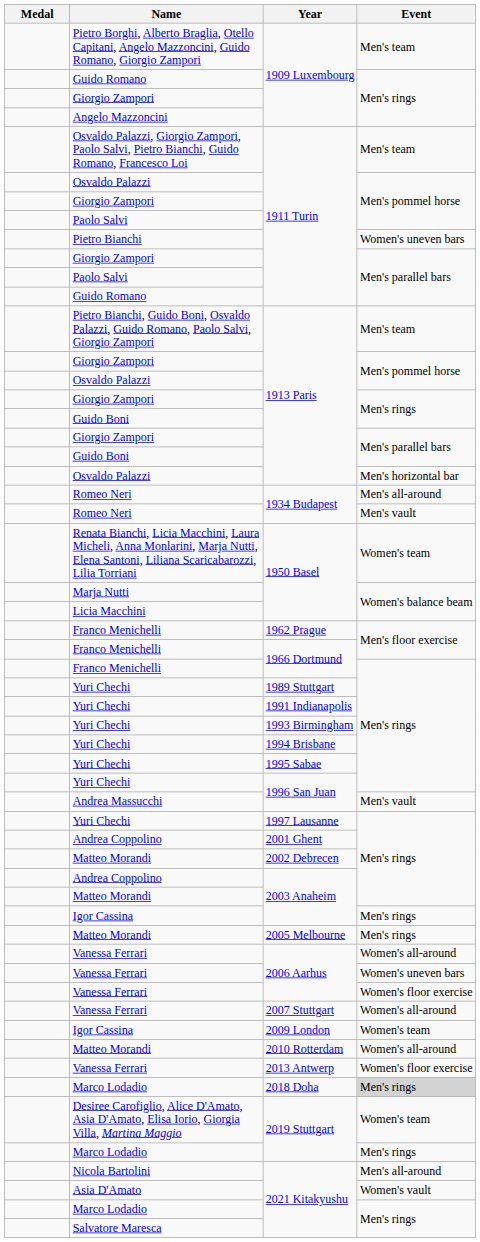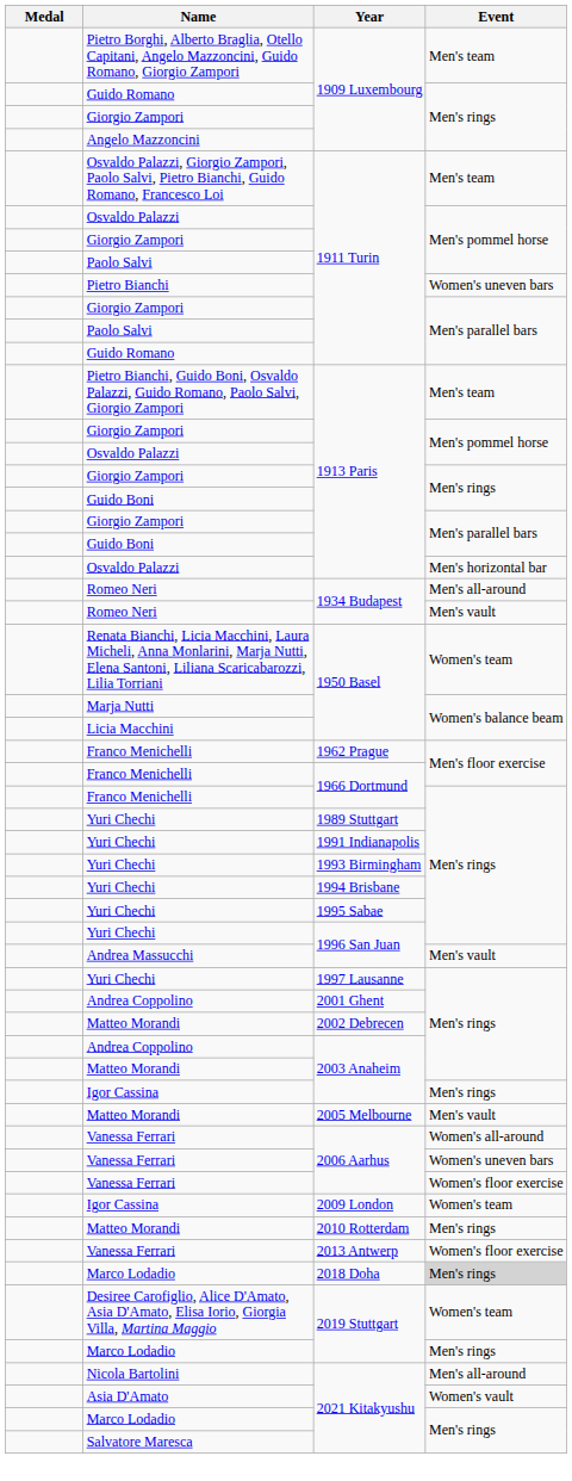Matteo Morandi / 2005 Melbourne | Event: Men's rings -> Men's vault
- row: Vanessa Ferrari | 2007 Stuttgart | Women's all-around
Matteo Morandi / 2010 Rotterdam | Event: Women's all-around -> Men's rings
